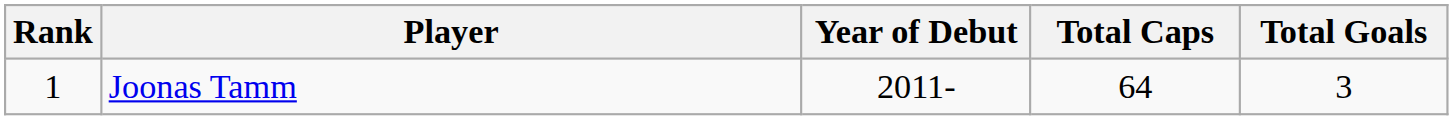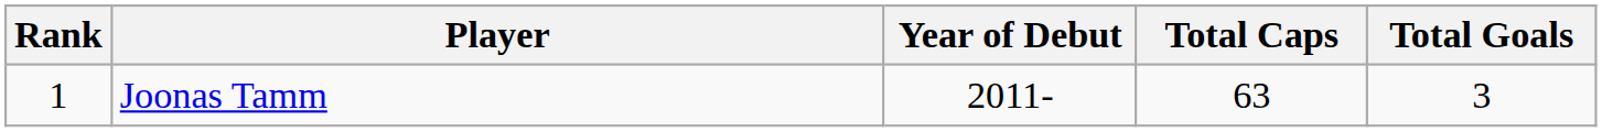Joonas Tamm | Total Caps: 64 -> 63
